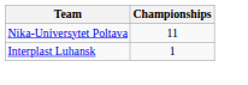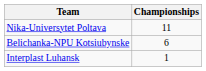+ row: Belichanka-NPU Kotsiubynske | 6
